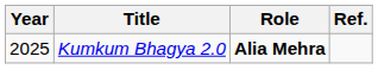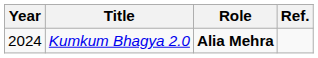Kumkum Bhagya 2.0 | Year: 2025 -> 2024
